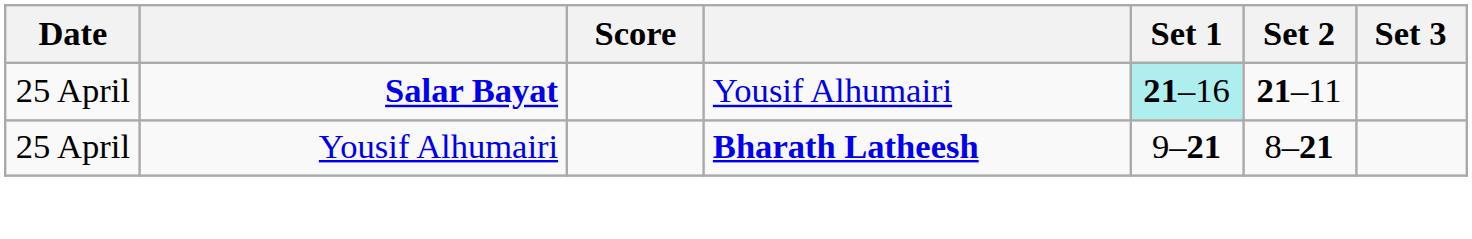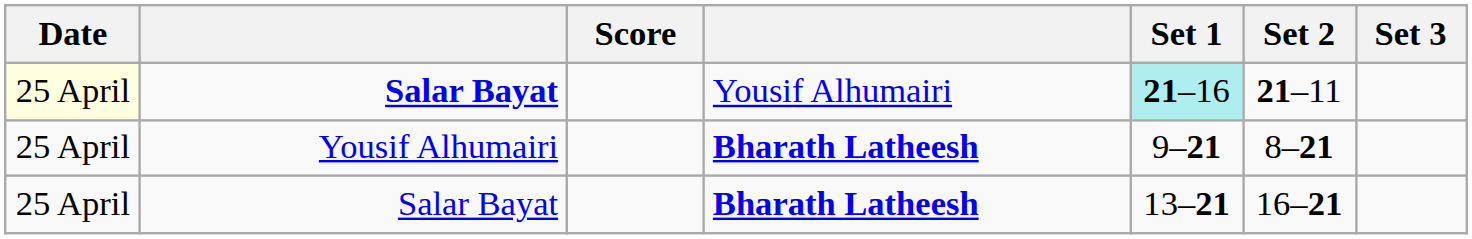Salar Bayat / Yousif Alhumairi | Date: no background -> lightyellow background
+ row: 25 April | Salar Bayat | Bharath Latheesh | 13–21 | 16–21
